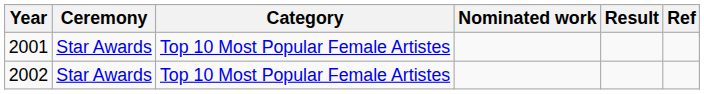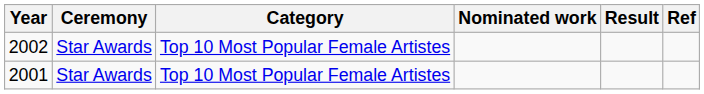rows swapped: 2001 <-> 2002
